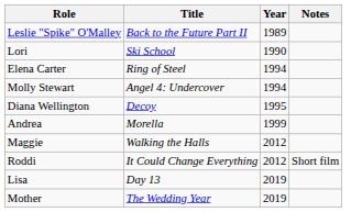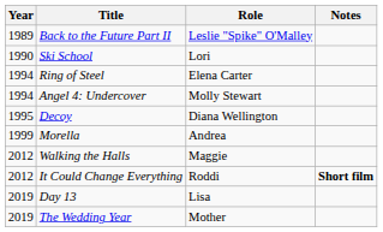columns swapped: Year <-> Role
It Could Change Everything | Notes: normal -> bold
